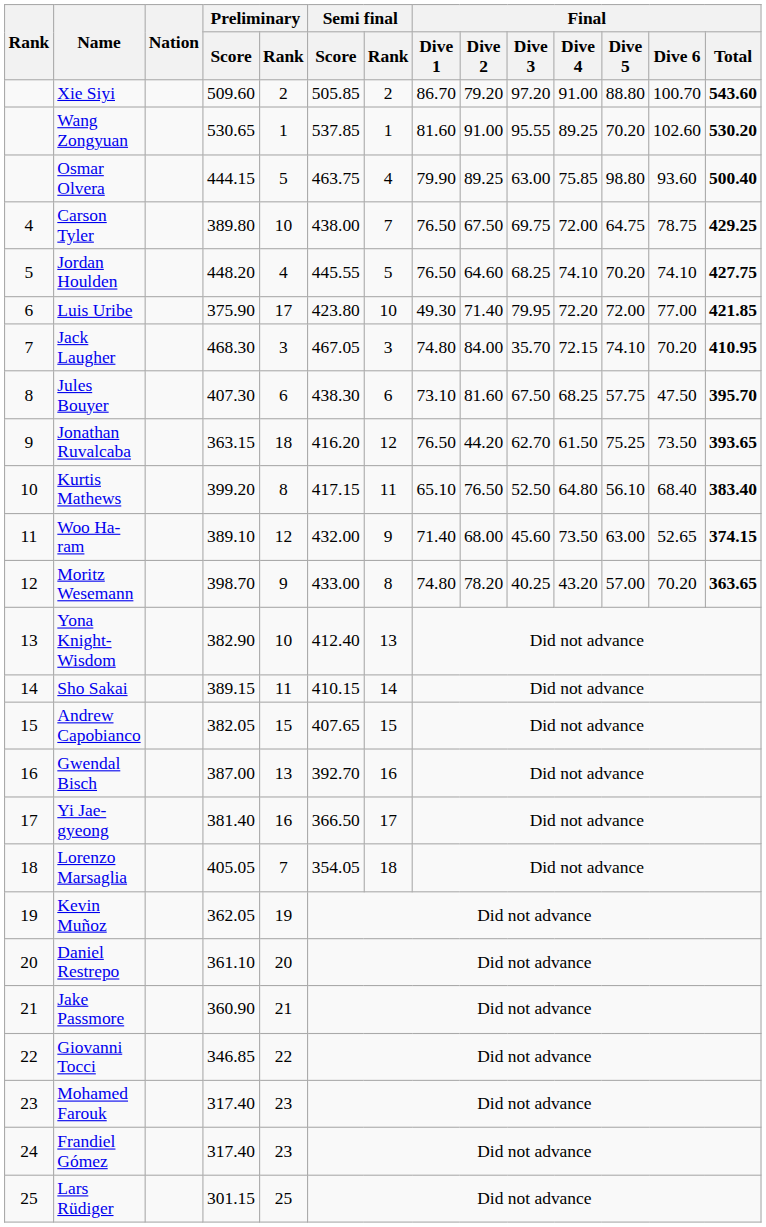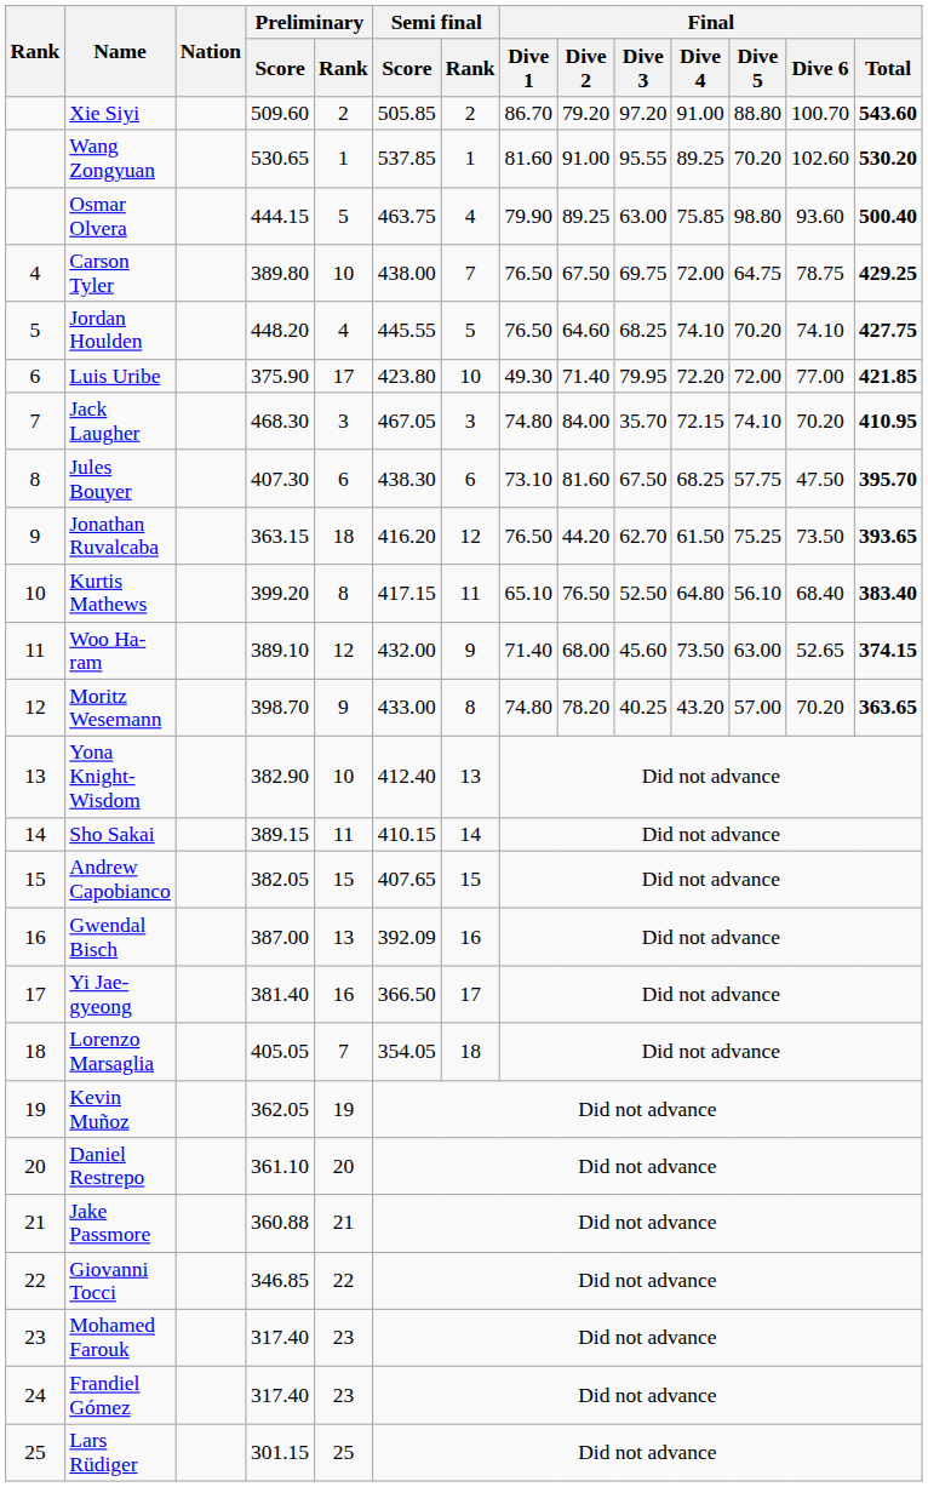Gwendal Bisch | Semi final / Score: 392.70 -> 392.09
Jake Passmore | Preliminary / Score: 360.90 -> 360.88
